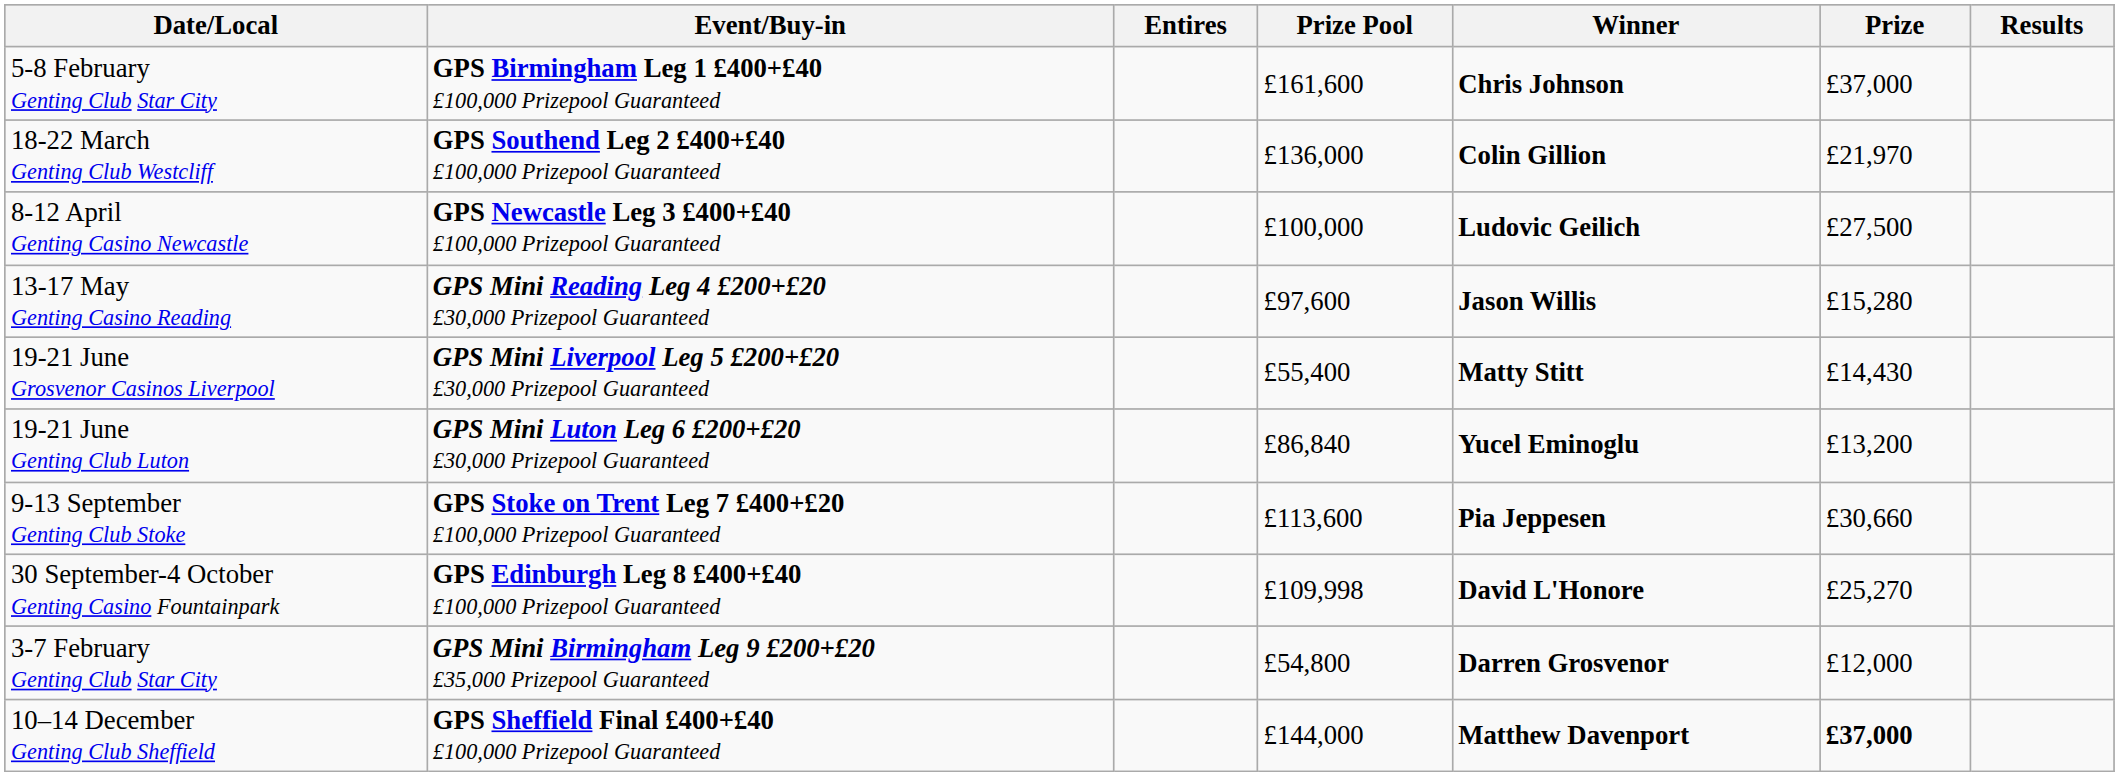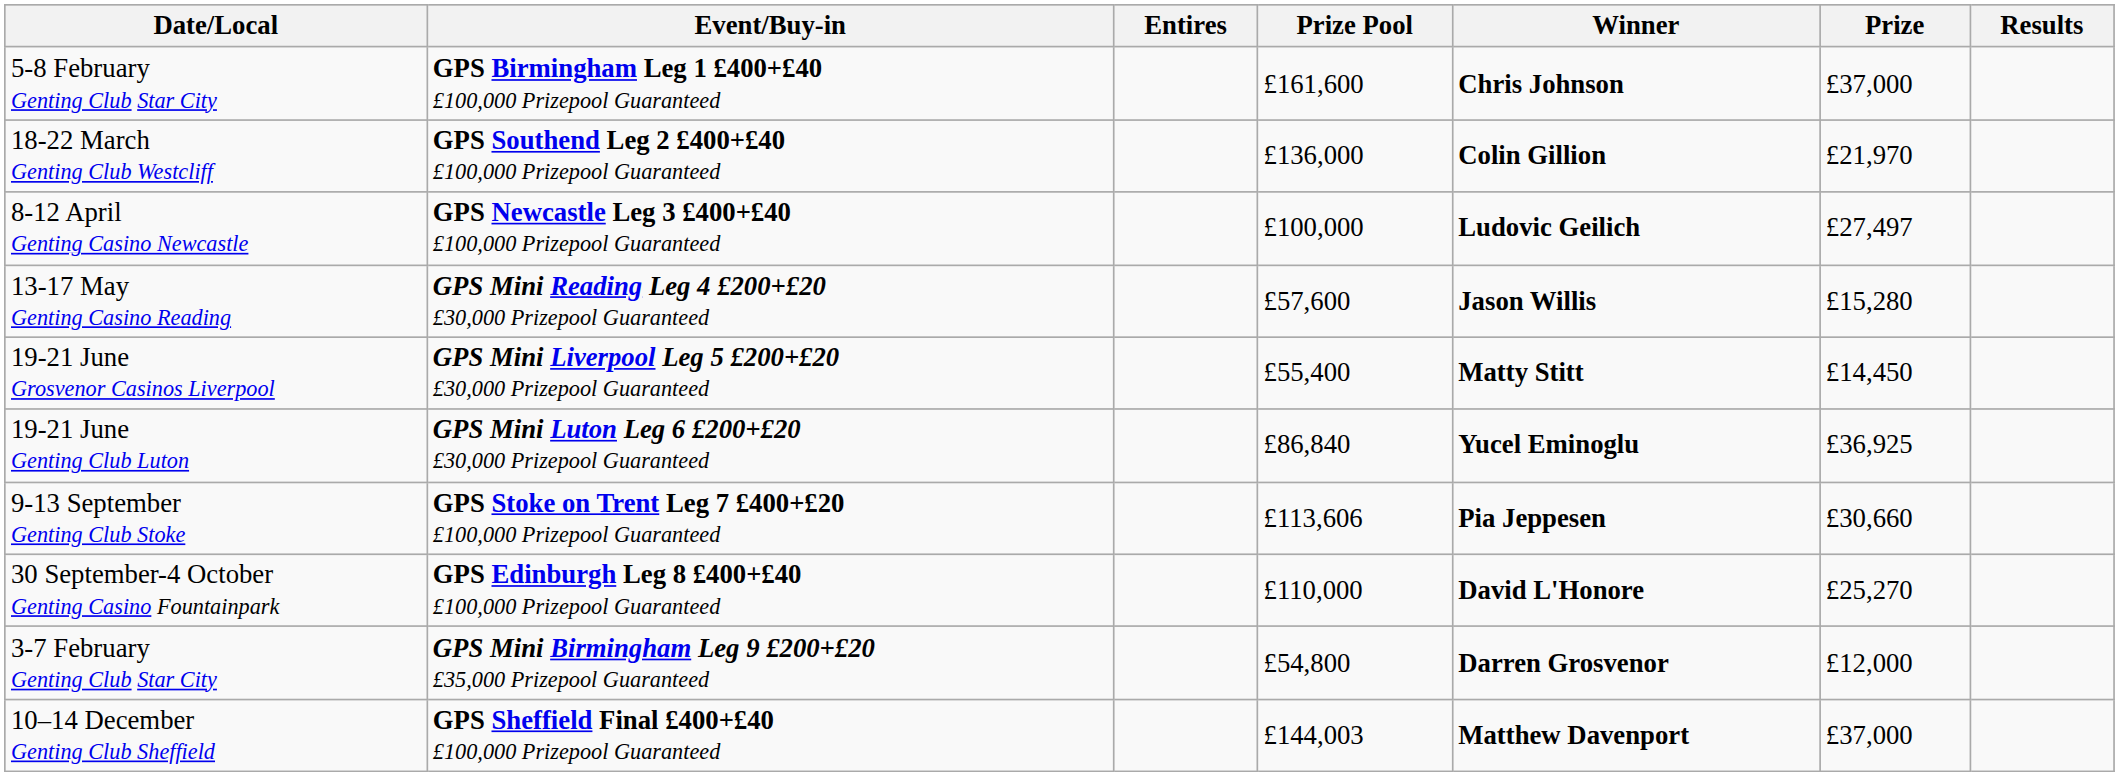8-12 April Genting Casino Newcastle | Prize: £27,500 -> £27,497
13-17 May Genting Casino Reading | Prize Pool: £97,600 -> £57,600
19-21 June Grosvenor Casinos Liverpool | Prize: £14,430 -> £14,450
19-21 June Genting Club Luton | Prize: £13,200 -> £36,925
9-13 September Genting Club Stoke | Prize Pool: £113,600 -> £113,606
30 September-4 October Genting Casino Fountainpark | Prize Pool: £109,998 -> £110,000
10–14 December Genting Club Sheffield | Prize Pool: £144,000 -> £144,003
10–14 December Genting Club Sheffield | Prize: bold -> normal
